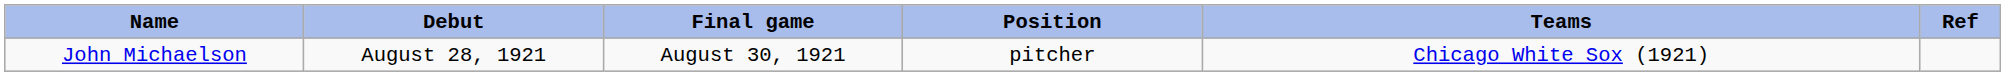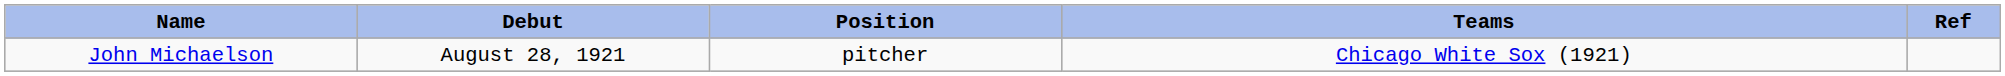- column: Final game | August 30, 1921
